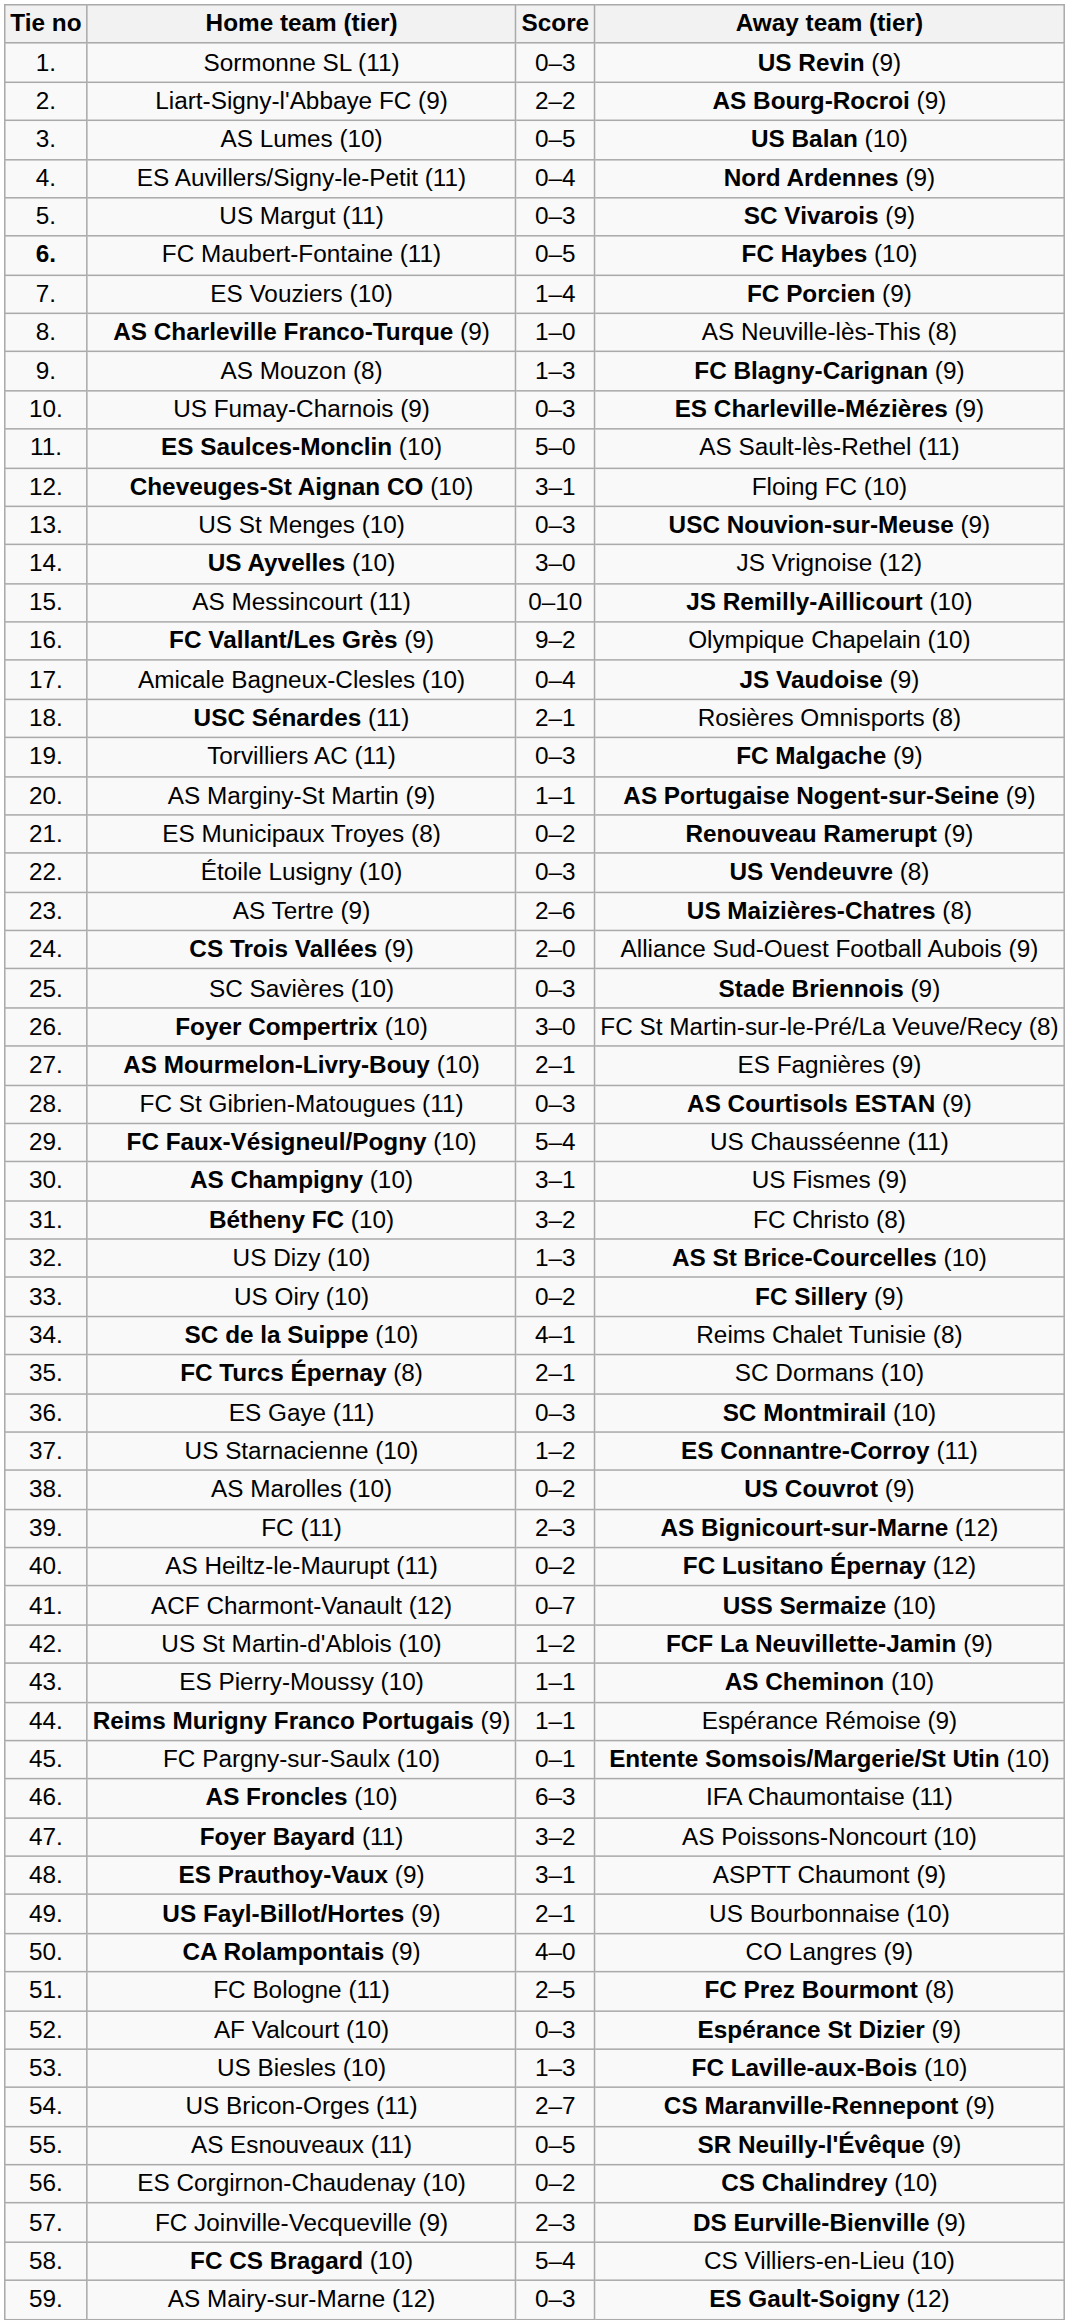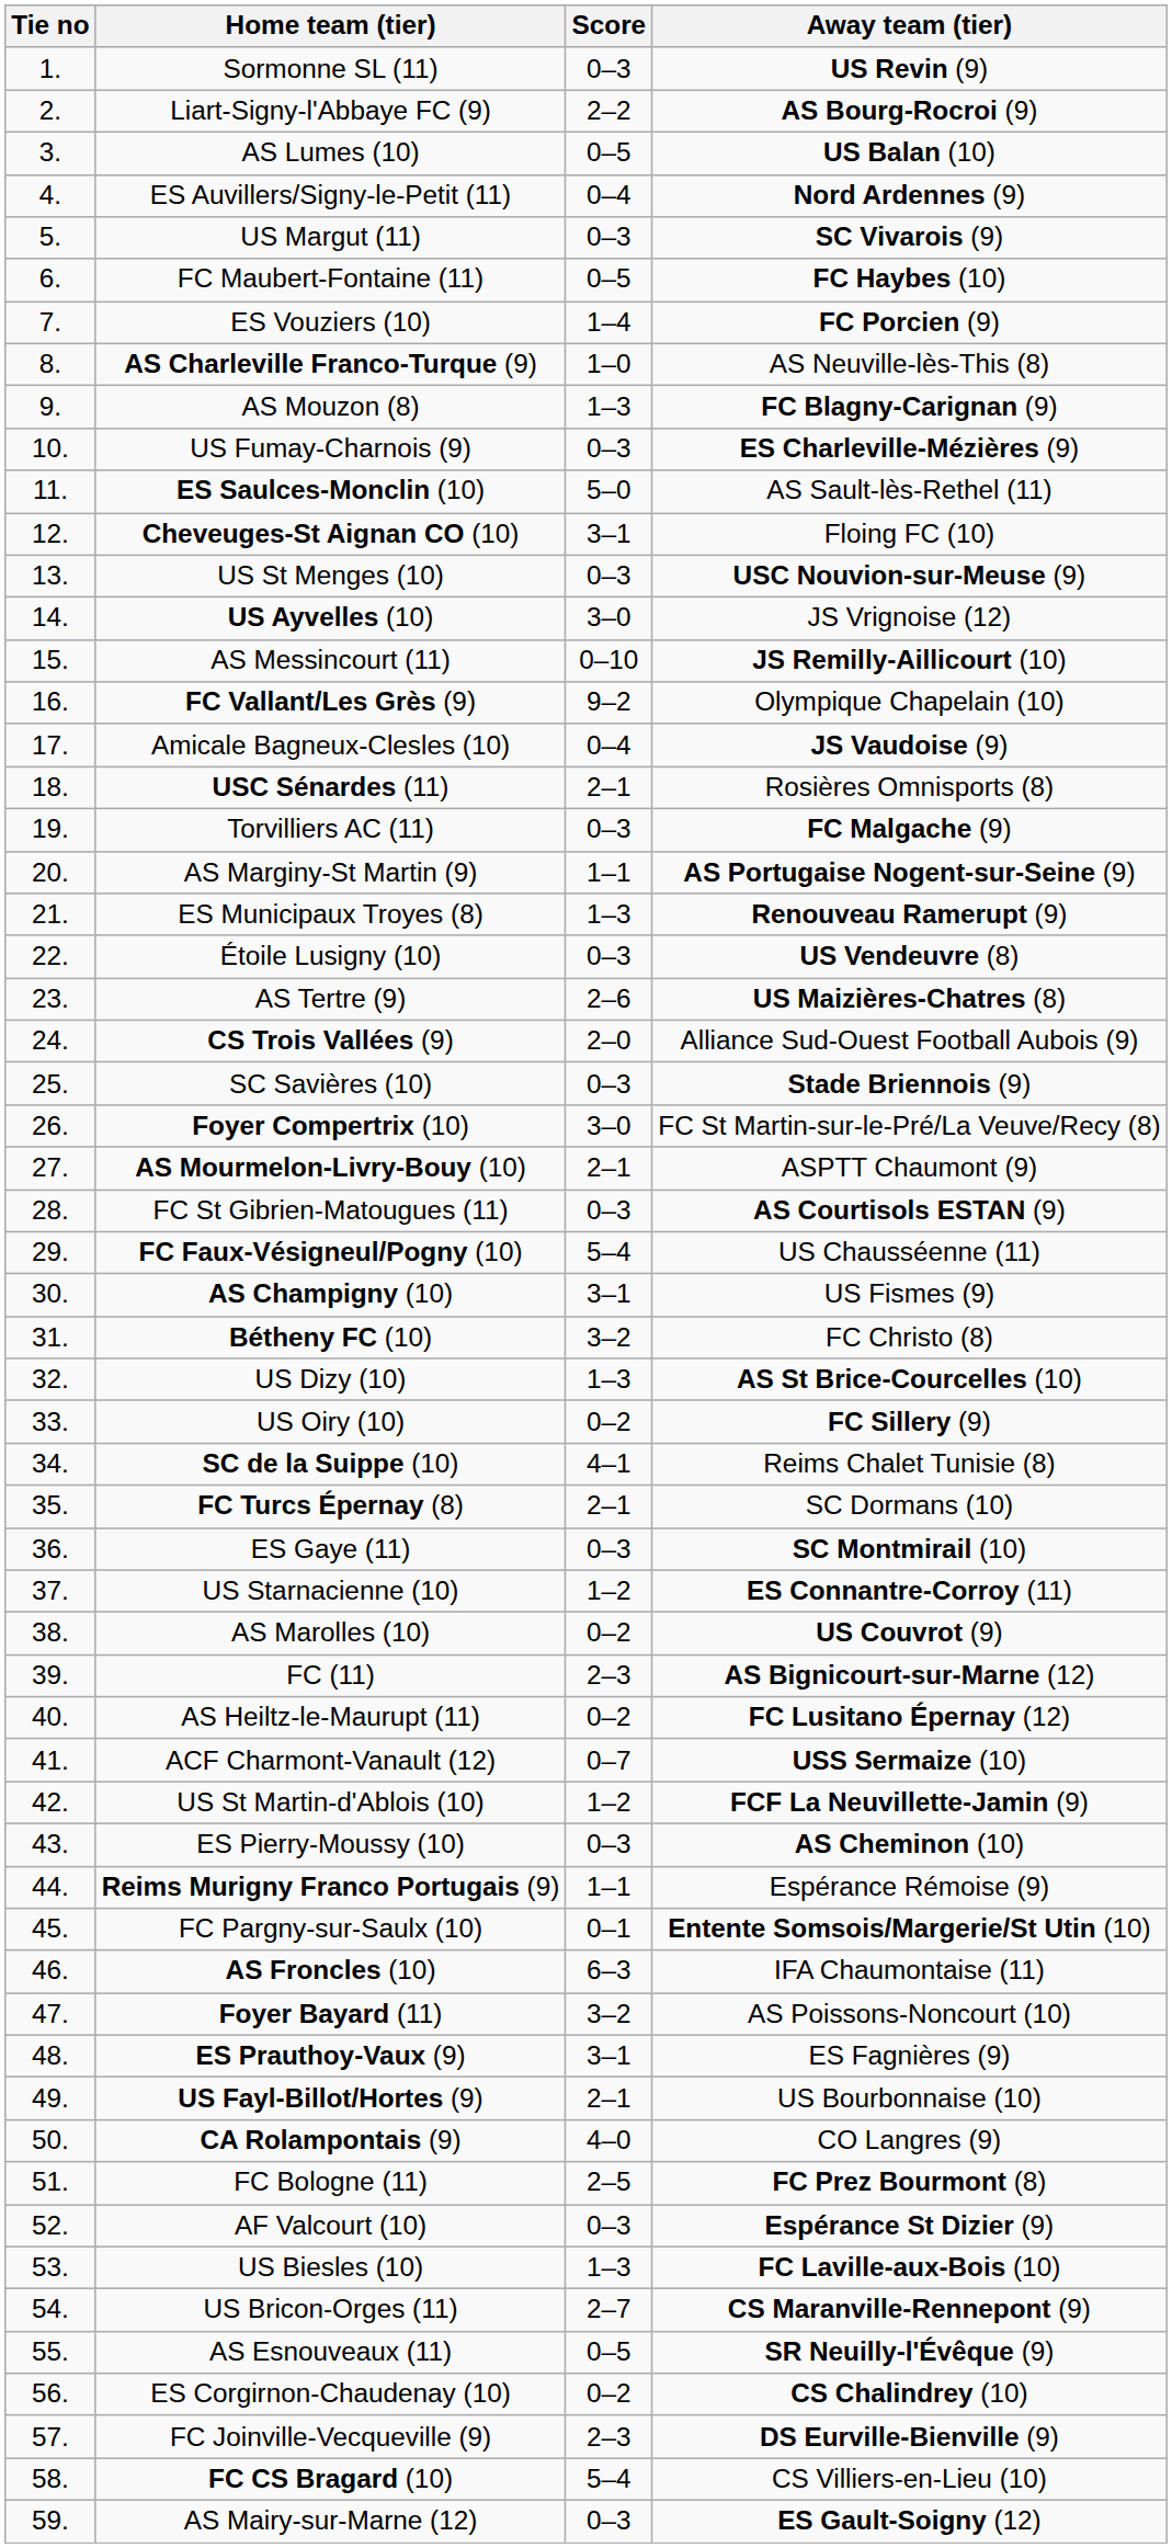FC Maubert-Fontaine (11) | Tie no: bold -> normal
ES Municipaux Troyes (8) | Score: 0–2 -> 1–3
AS Mourmelon-Livry-Bouy (10) | Away team (tier): ES Fagnières (9) -> ASPTT Chaumont (9)
ES Pierry-Moussy (10) | Score: 1–1 -> 0–3
ES Prauthoy-Vaux (9) | Away team (tier): ASPTT Chaumont (9) -> ES Fagnières (9)
